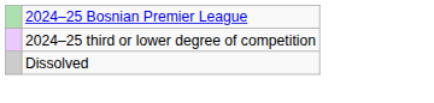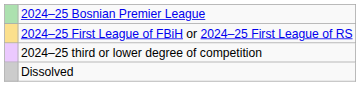+ row: 2024–25 First League of FBiH or 2024–25 First League of RS
